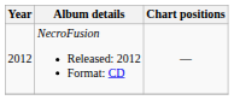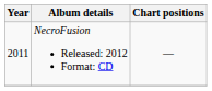NecroFusion Released: 2012 Format: CD | Year: 2012 -> 2011
